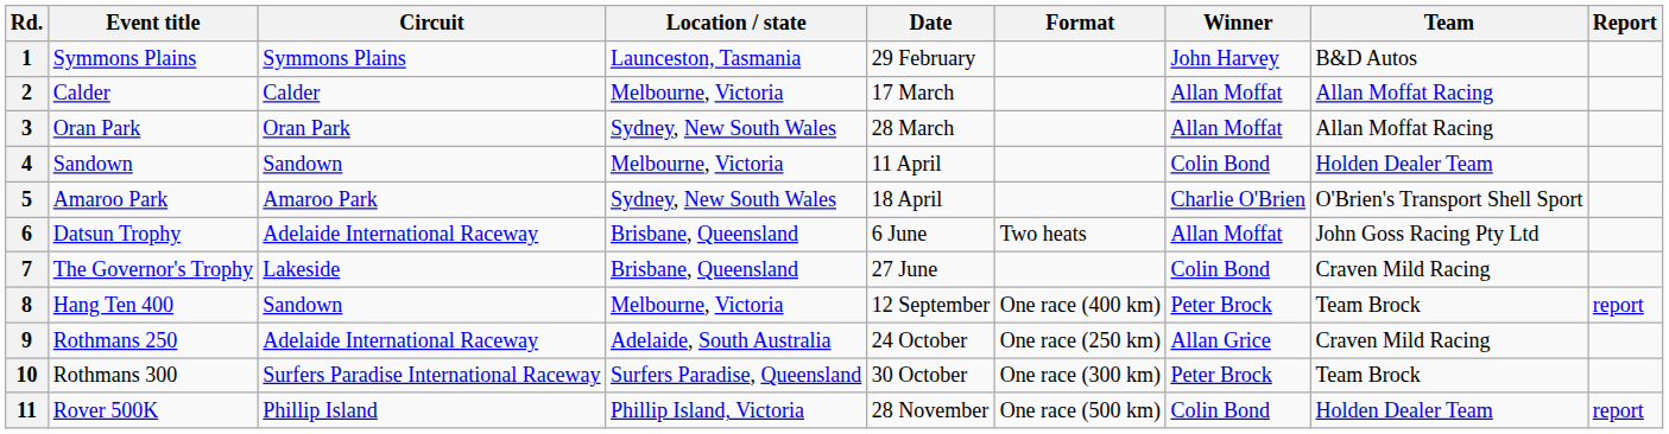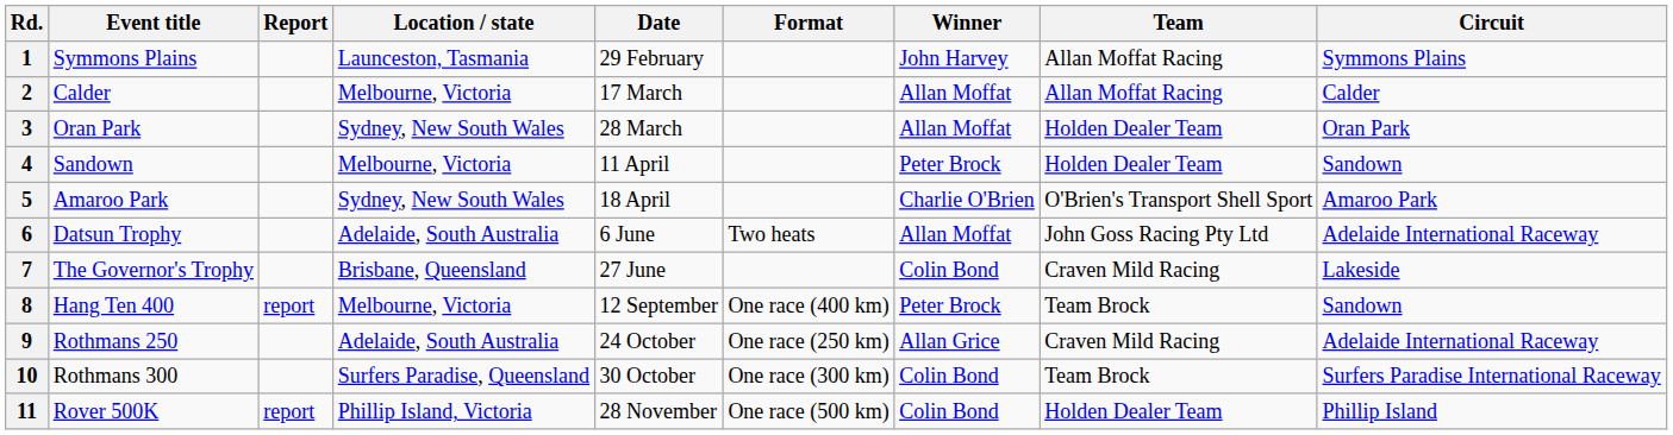columns swapped: Circuit <-> Report
1 | Team: B&D Autos -> Allan Moffat Racing
3 | Team: Allan Moffat Racing -> Holden Dealer Team
4 | Winner: Colin Bond -> Peter Brock
6 | Location / state: Brisbane, Queensland -> Adelaide, South Australia
10 | Winner: Peter Brock -> Colin Bond
